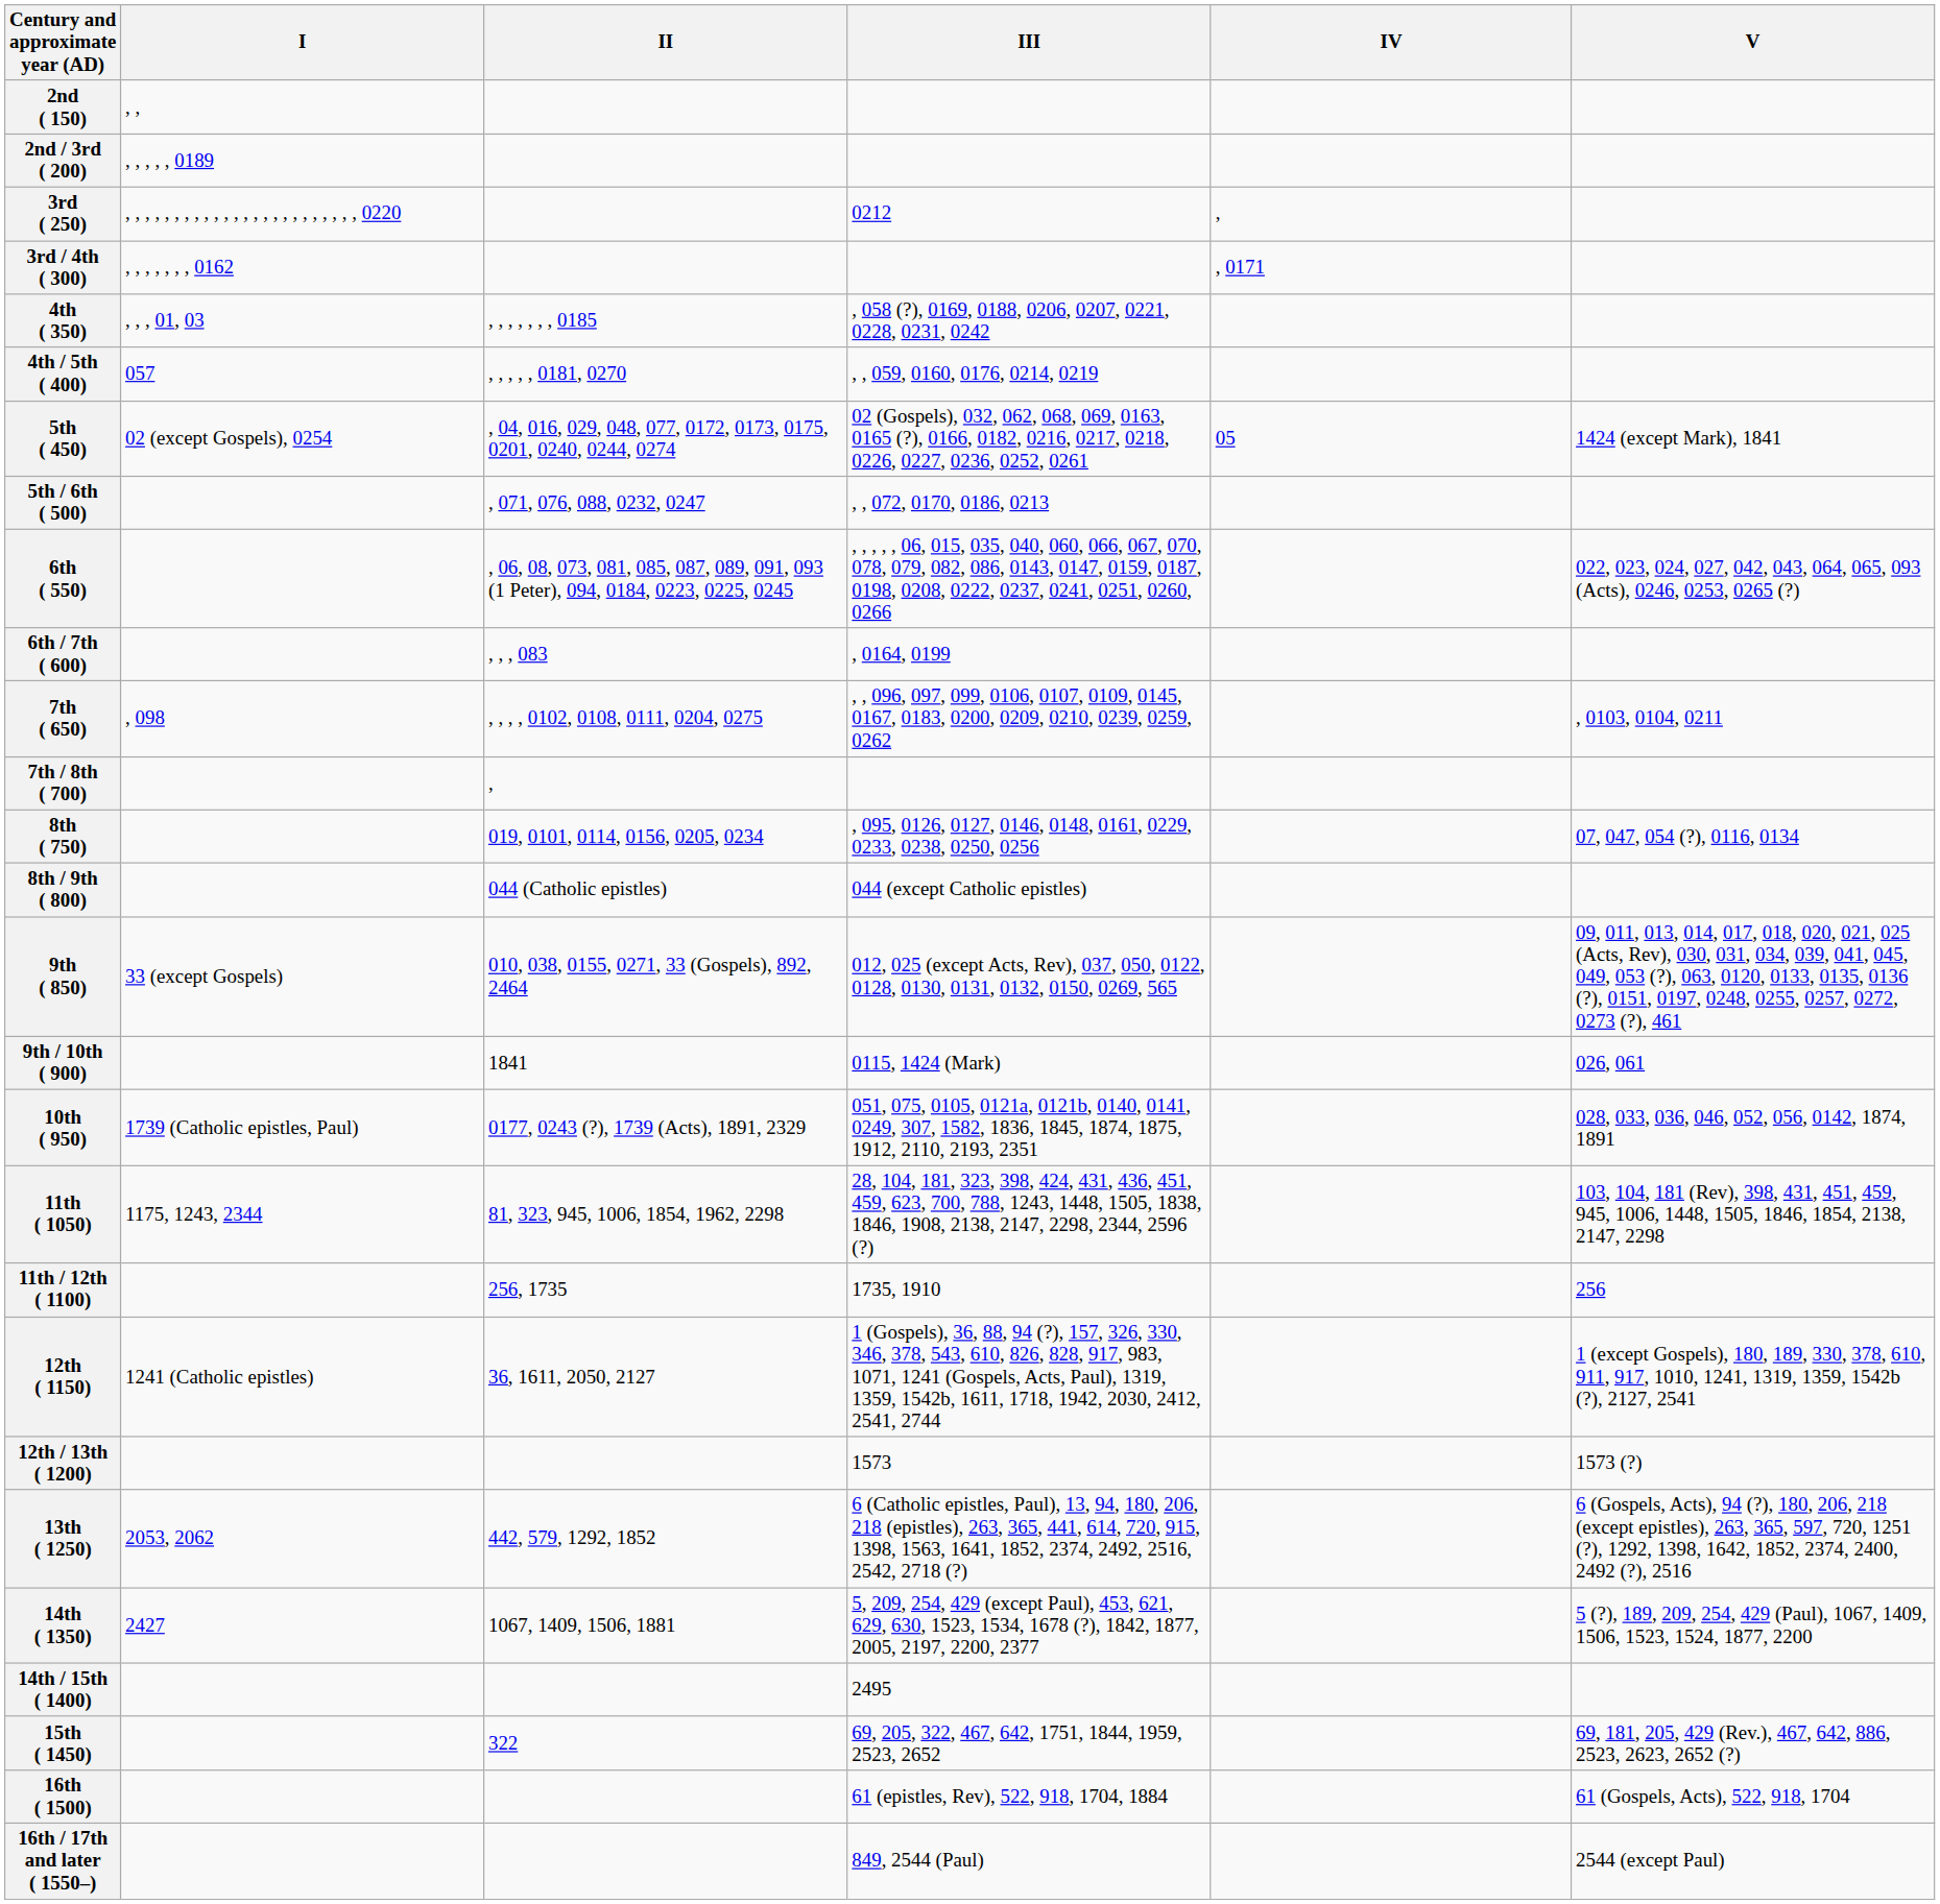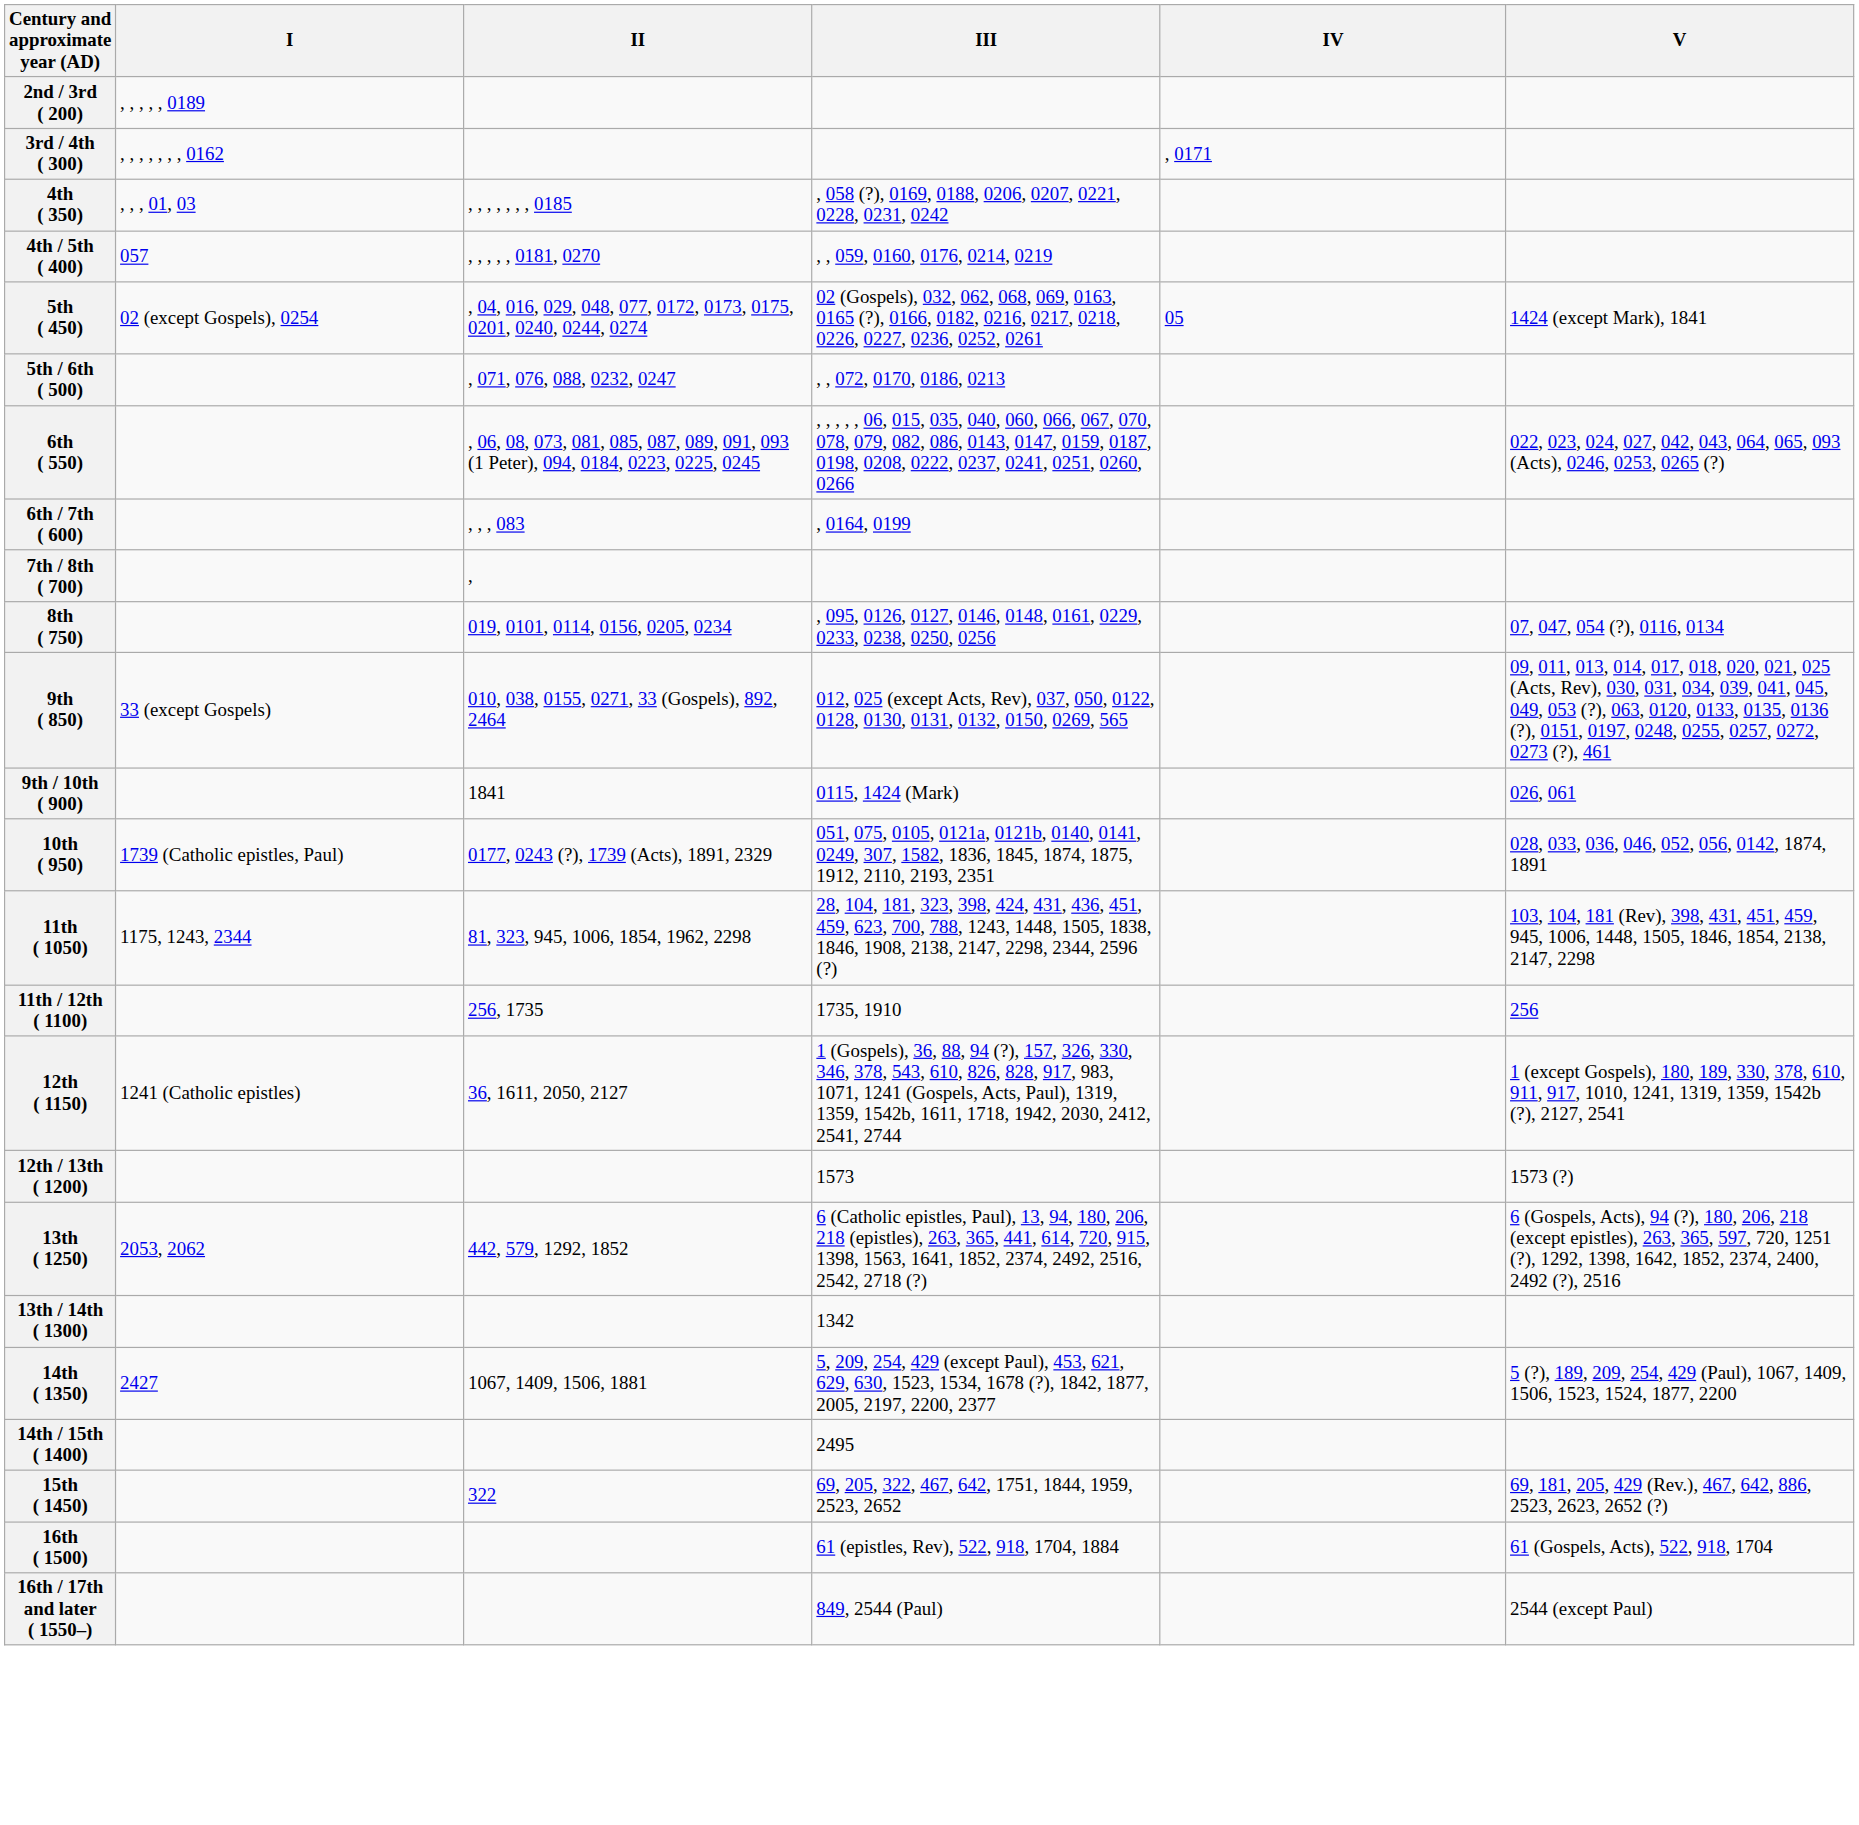- row: 2nd ( 150) | , ,
- row: 3rd ( 250) | , , , , , , , , , , , , , , , , , , , , , , , , 0220 | 0212 | ,
- row: 7th ( 650) | , 098 | , , , , 0102, 0108, 0111, 0204, 0275 | , , 096, 097, 099, 0106, 0107, 0109, 0145, 0167, 0183, 0200, 0209, 0210, 0239, 0259, 0262 | , 0103, 0104, 0211
- row: 8th / 9th ( 800) | 044 (Catholic epistles) | 044 (except Catholic epistles)
+ row: 13th / 14th ( 1300) | 1342
